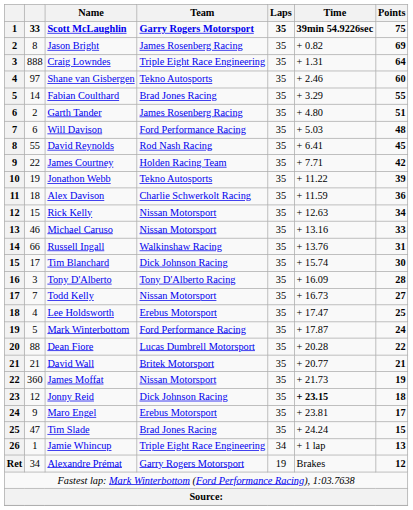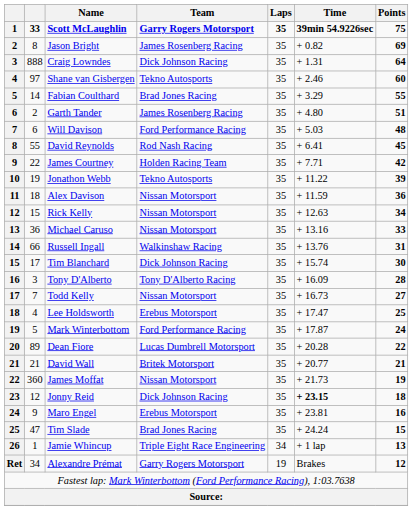Craig Lowndes | Team: Triple Eight Race Engineering -> Dick Johnson Racing
Alex Davison | Team: Charlie Schwerkolt Racing -> Nissan Motorsport
Michael Caruso | column 2: 46 -> 36
Dean Fiore | column 2: 88 -> 89
Maro Engel | Points: 17 -> 16
